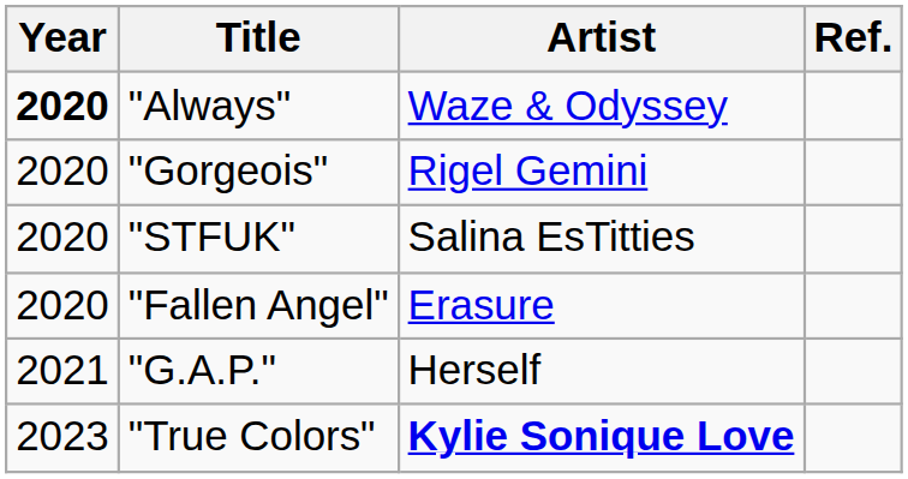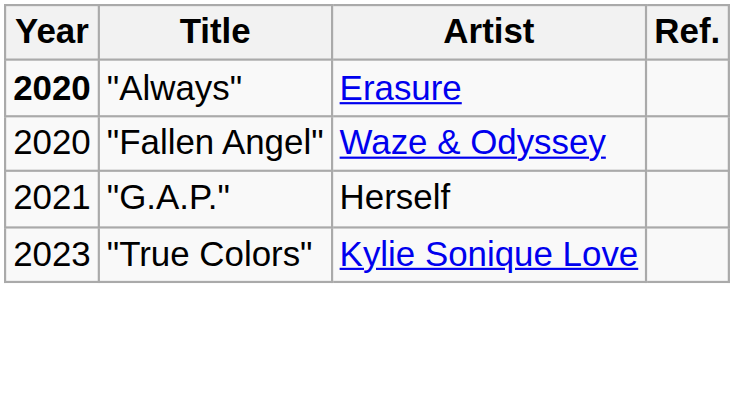"Always" | Artist: Waze & Odyssey -> Erasure
- row: 2020 | "Gorgeois" | Rigel Gemini
- row: 2020 | "STFUK" | Salina EsTitties
"Fallen Angel" | Artist: Erasure -> Waze & Odyssey
"True Colors" | Artist: bold -> normal
